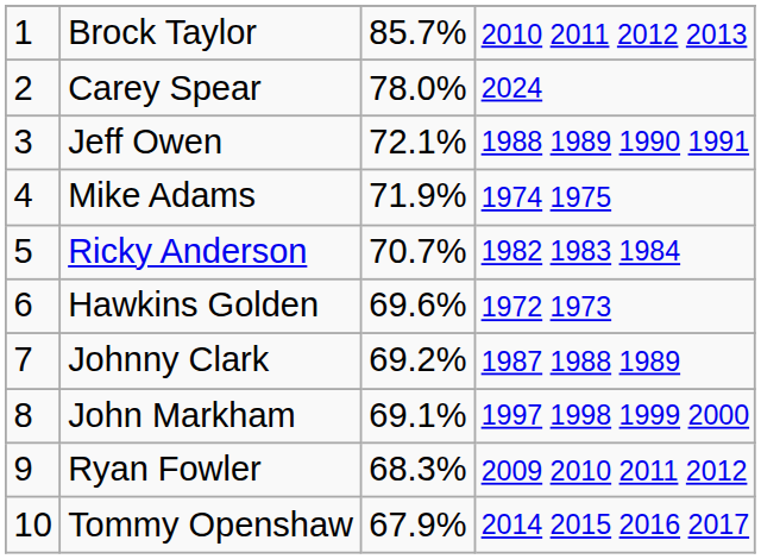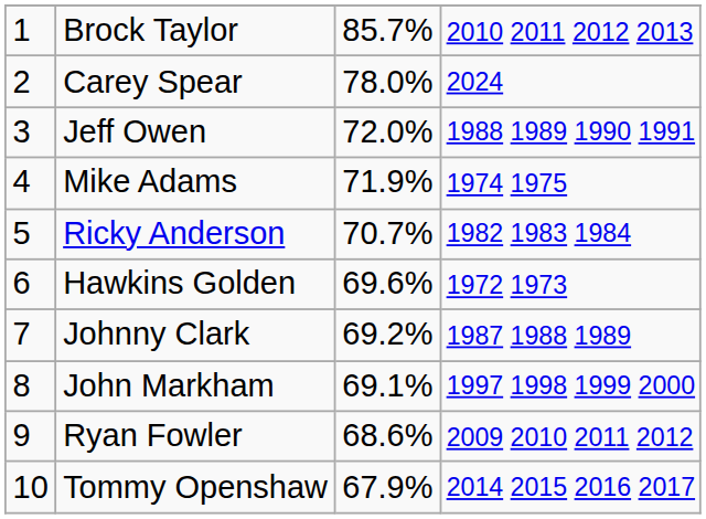Jeff Owen | column 3: 72.1% -> 72.0%
Ryan Fowler | column 3: 68.3% -> 68.6%
